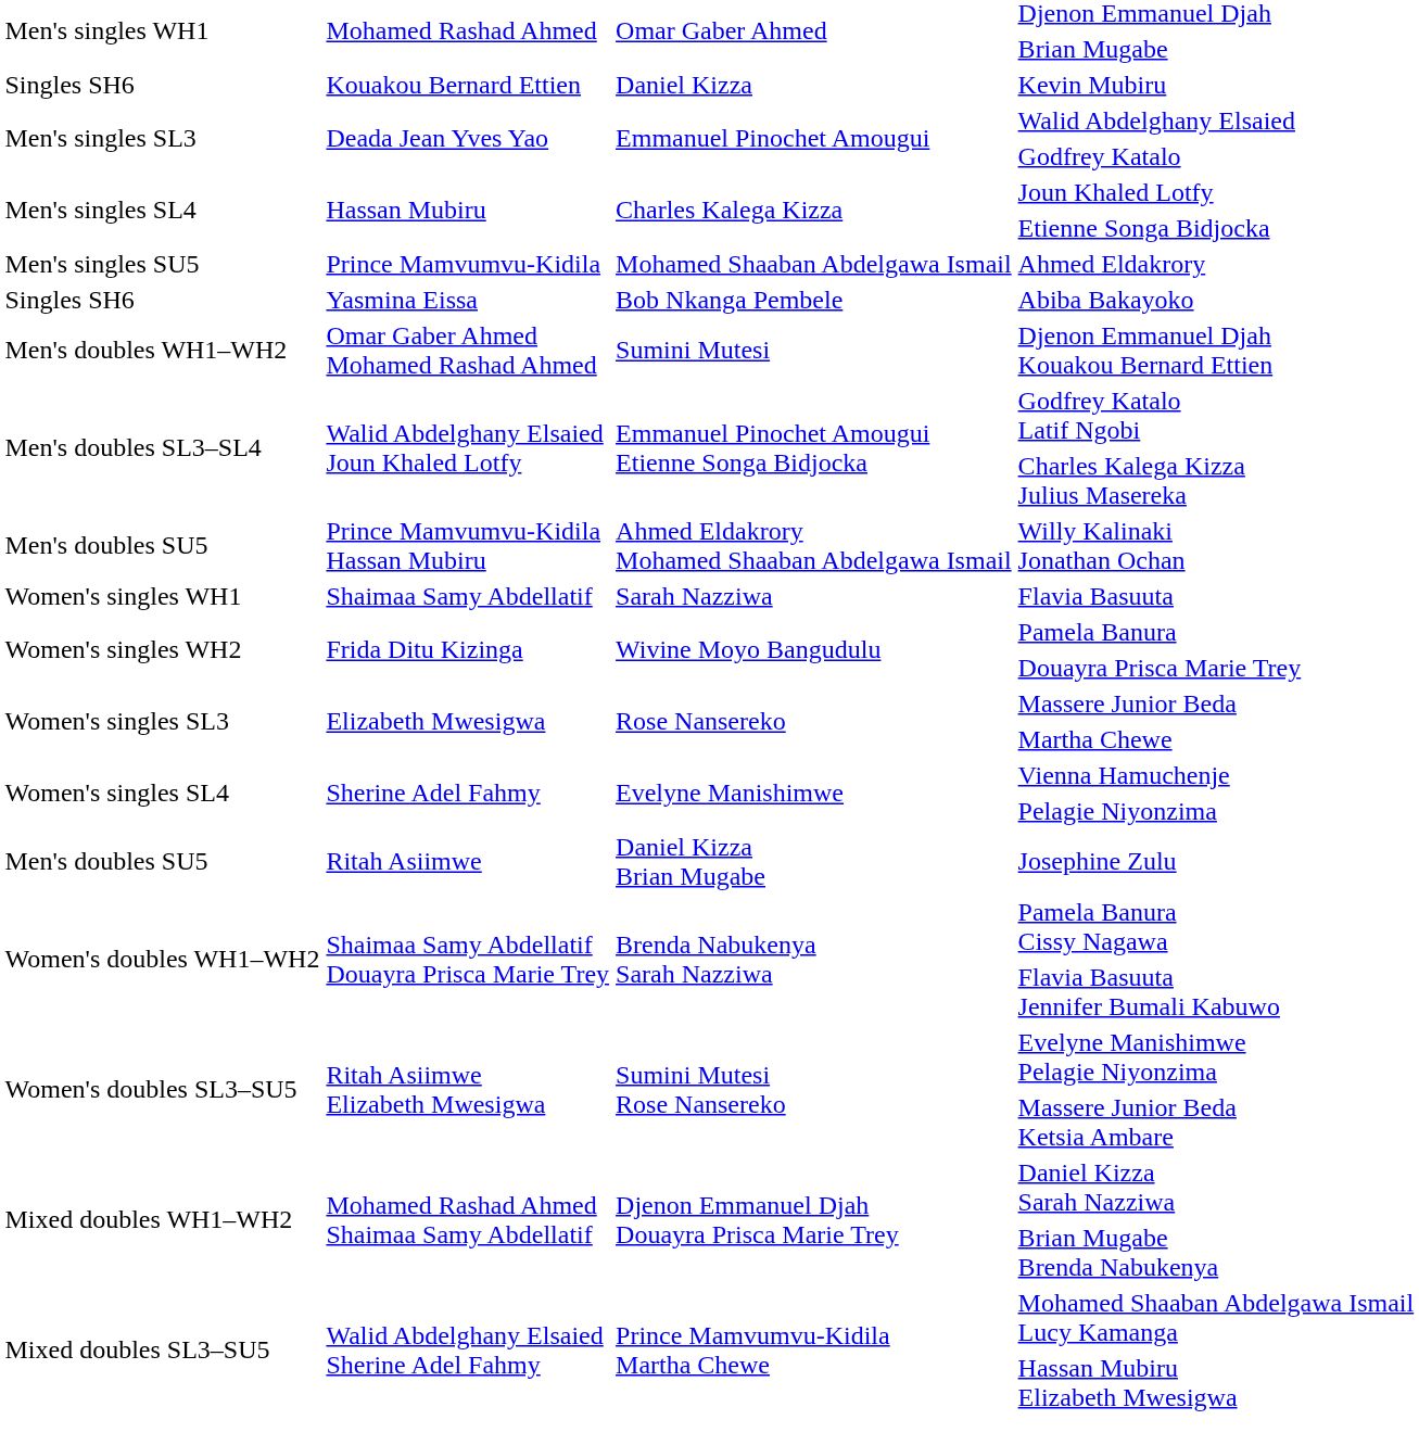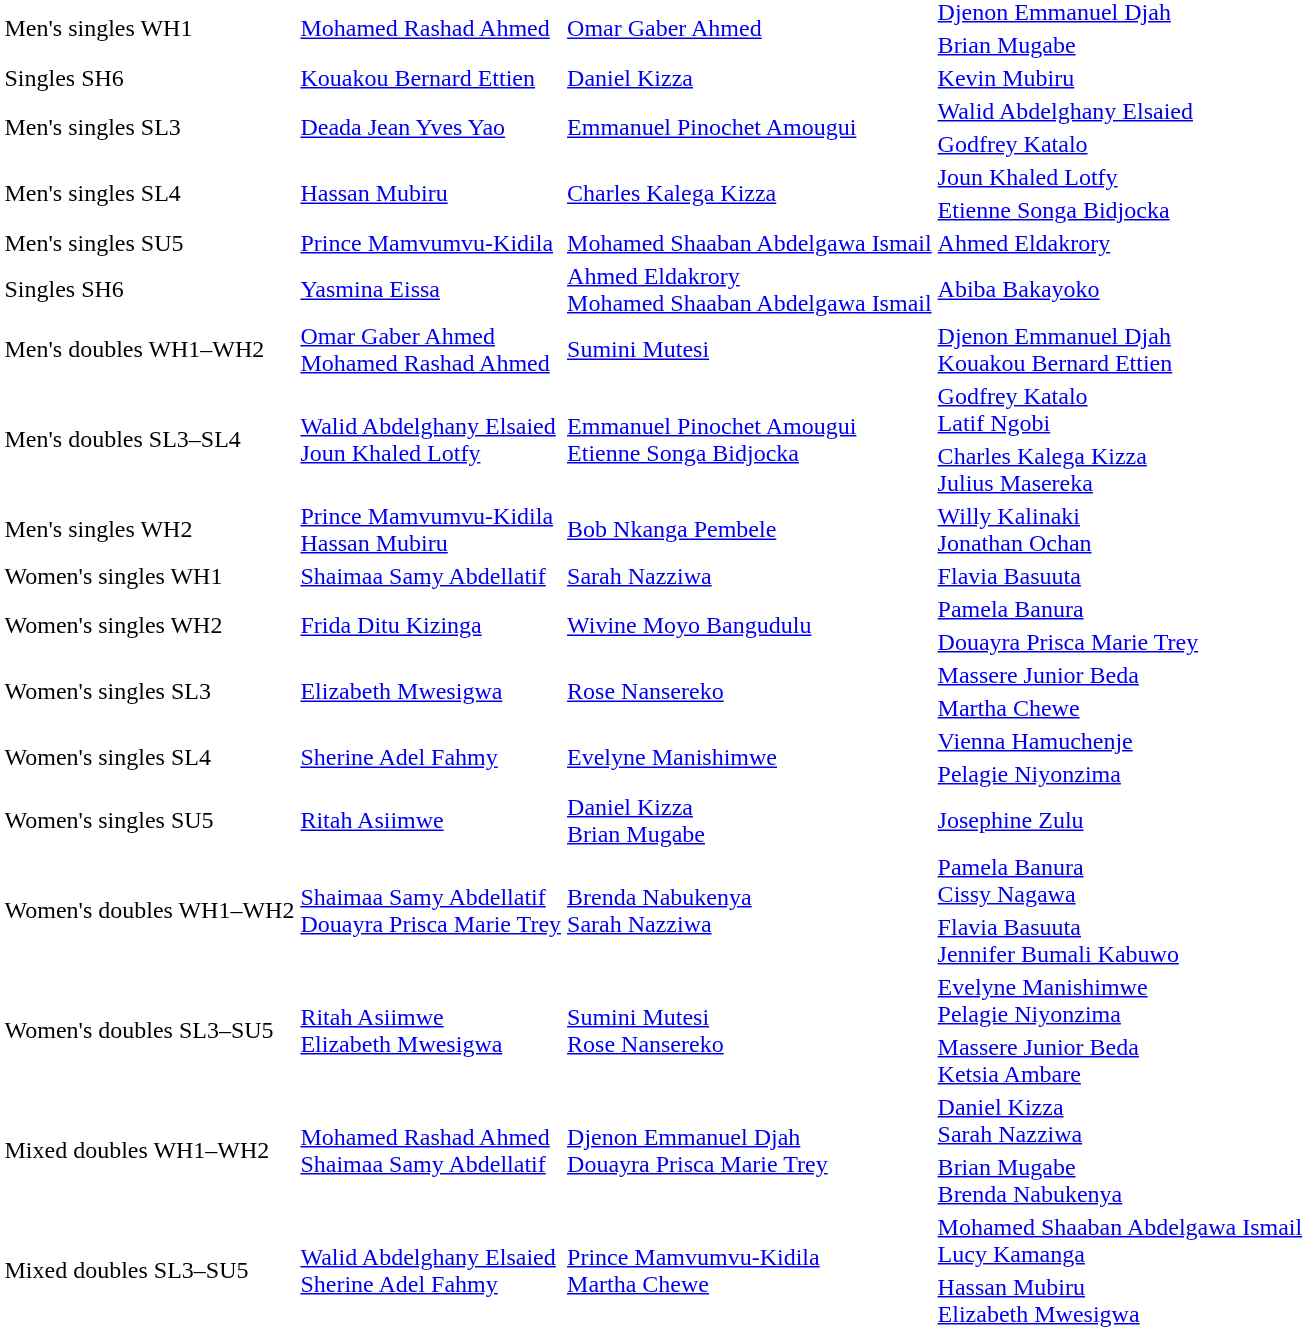Abiba Bakayoko | column 3: Bob Nkanga Pembele -> Ahmed Eldakrory Mohamed Shaaban Abdelgawa Ismail
Willy Kalinaki Jonathan Ochan | column 1: Men's doubles SU5 -> Men's singles WH2
Willy Kalinaki Jonathan Ochan | column 3: Ahmed Eldakrory Mohamed Shaaban Abdelgawa Ismail -> Bob Nkanga Pembele
Josephine Zulu | column 1: Men's doubles SU5 -> Women's singles SU5
